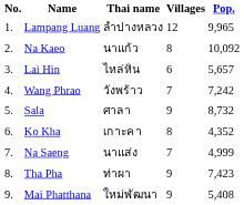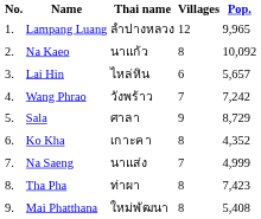Sala | Pop.: 8,732 -> 8,729
Tha Pha | Villages: 9 -> 8
Mai Phatthana | Villages: 9 -> 8
